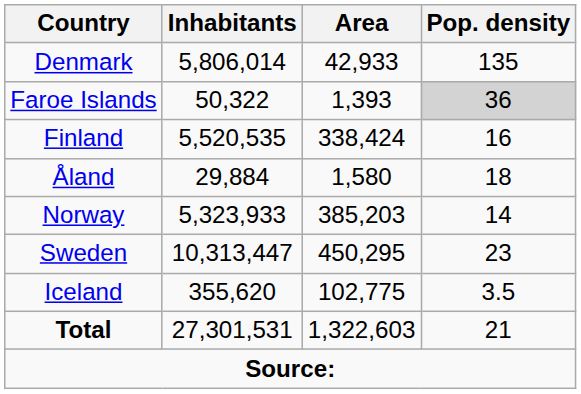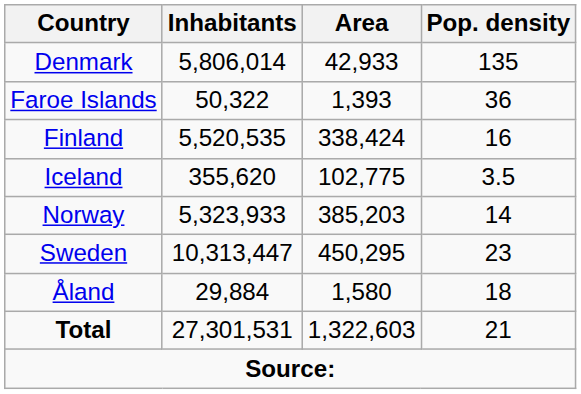Faroe Islands | Pop. density: lightgrey background -> no background
rows swapped: Iceland <-> Åland
